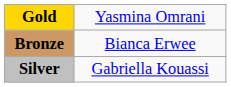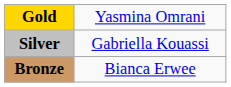rows swapped: Silver <-> Bronze
